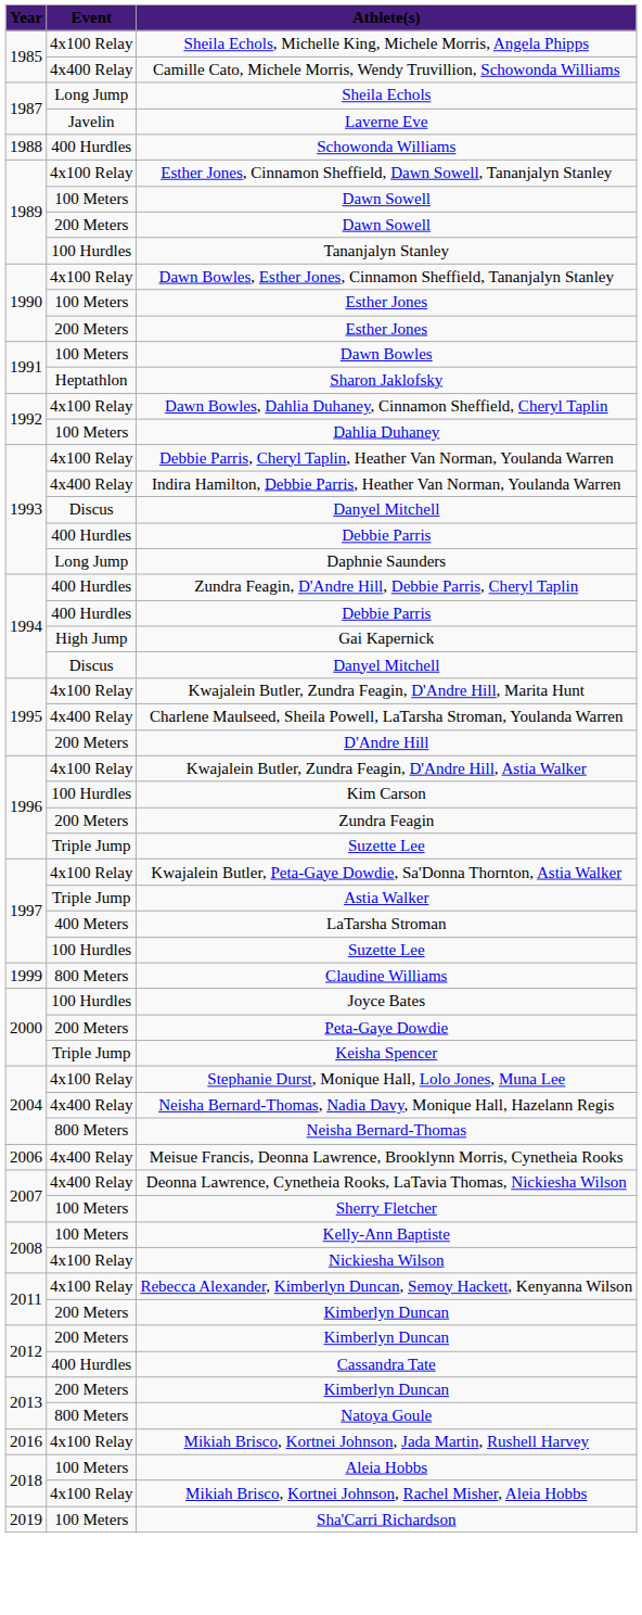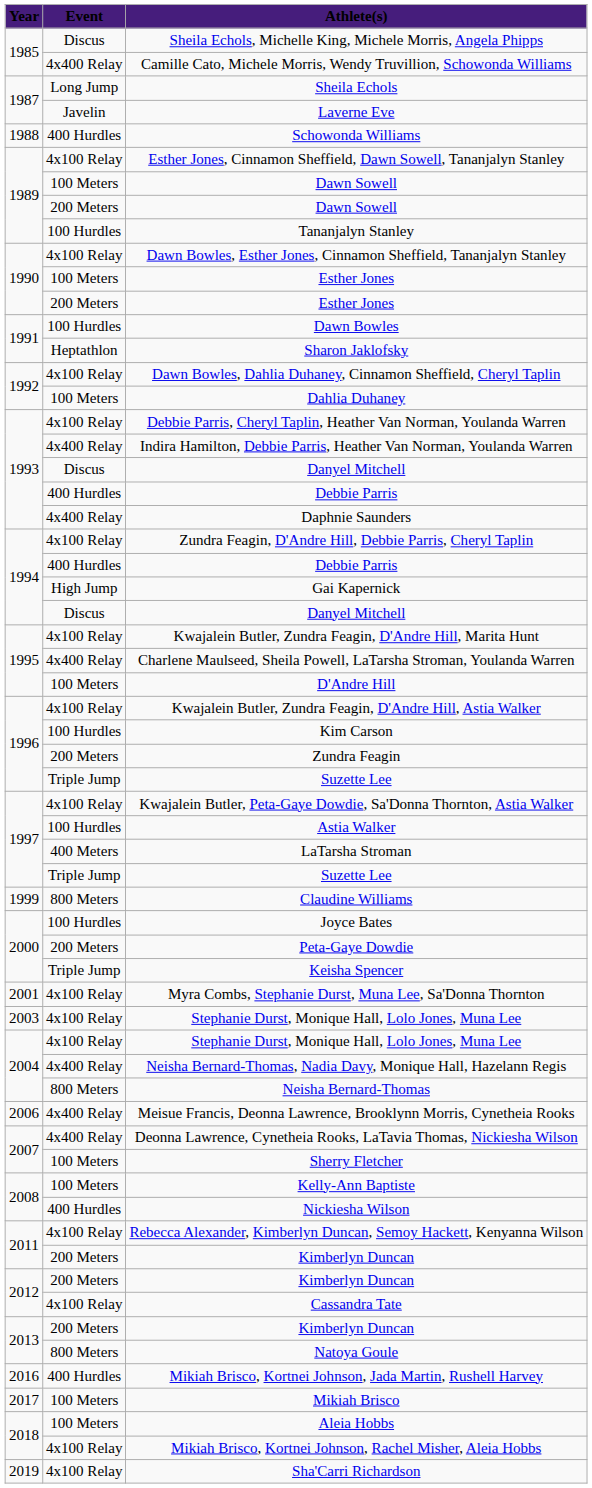Sheila Echols, Michelle King, Michele Morris, Angela Phipps | Event: 4x100 Relay -> Discus
Dawn Bowles | Event: 100 Meters -> 100 Hurdles
Daphnie Saunders | Event: Long Jump -> 4x400 Relay
Zundra Feagin, D'Andre Hill, Debbie Parris, Cheryl Taplin | Event: 400 Hurdles -> 4x100 Relay
D'Andre Hill | Event: 200 Meters -> 100 Meters
Astia Walker | Event: Triple Jump -> 100 Hurdles
1997 / Suzette Lee | Event: 100 Hurdles -> Triple Jump
+ row: 2001 | 4x100 Relay | Myra Combs, Stephanie Durst, Muna Lee, Sa'Donna Thornton
+ row: 2003 | 4x100 Relay | Stephanie Durst, Monique Hall, Lolo Jones, Muna Lee
Nickiesha Wilson | Event: 4x100 Relay -> 400 Hurdles
Cassandra Tate | Event: 400 Hurdles -> 4x100 Relay
Mikiah Brisco, Kortnei Johnson, Jada Martin, Rushell Harvey | Event: 4x100 Relay -> 400 Hurdles
+ row: 2017 | 100 Meters | Mikiah Brisco
Sha'Carri Richardson | Event: 100 Meters -> 4x100 Relay
